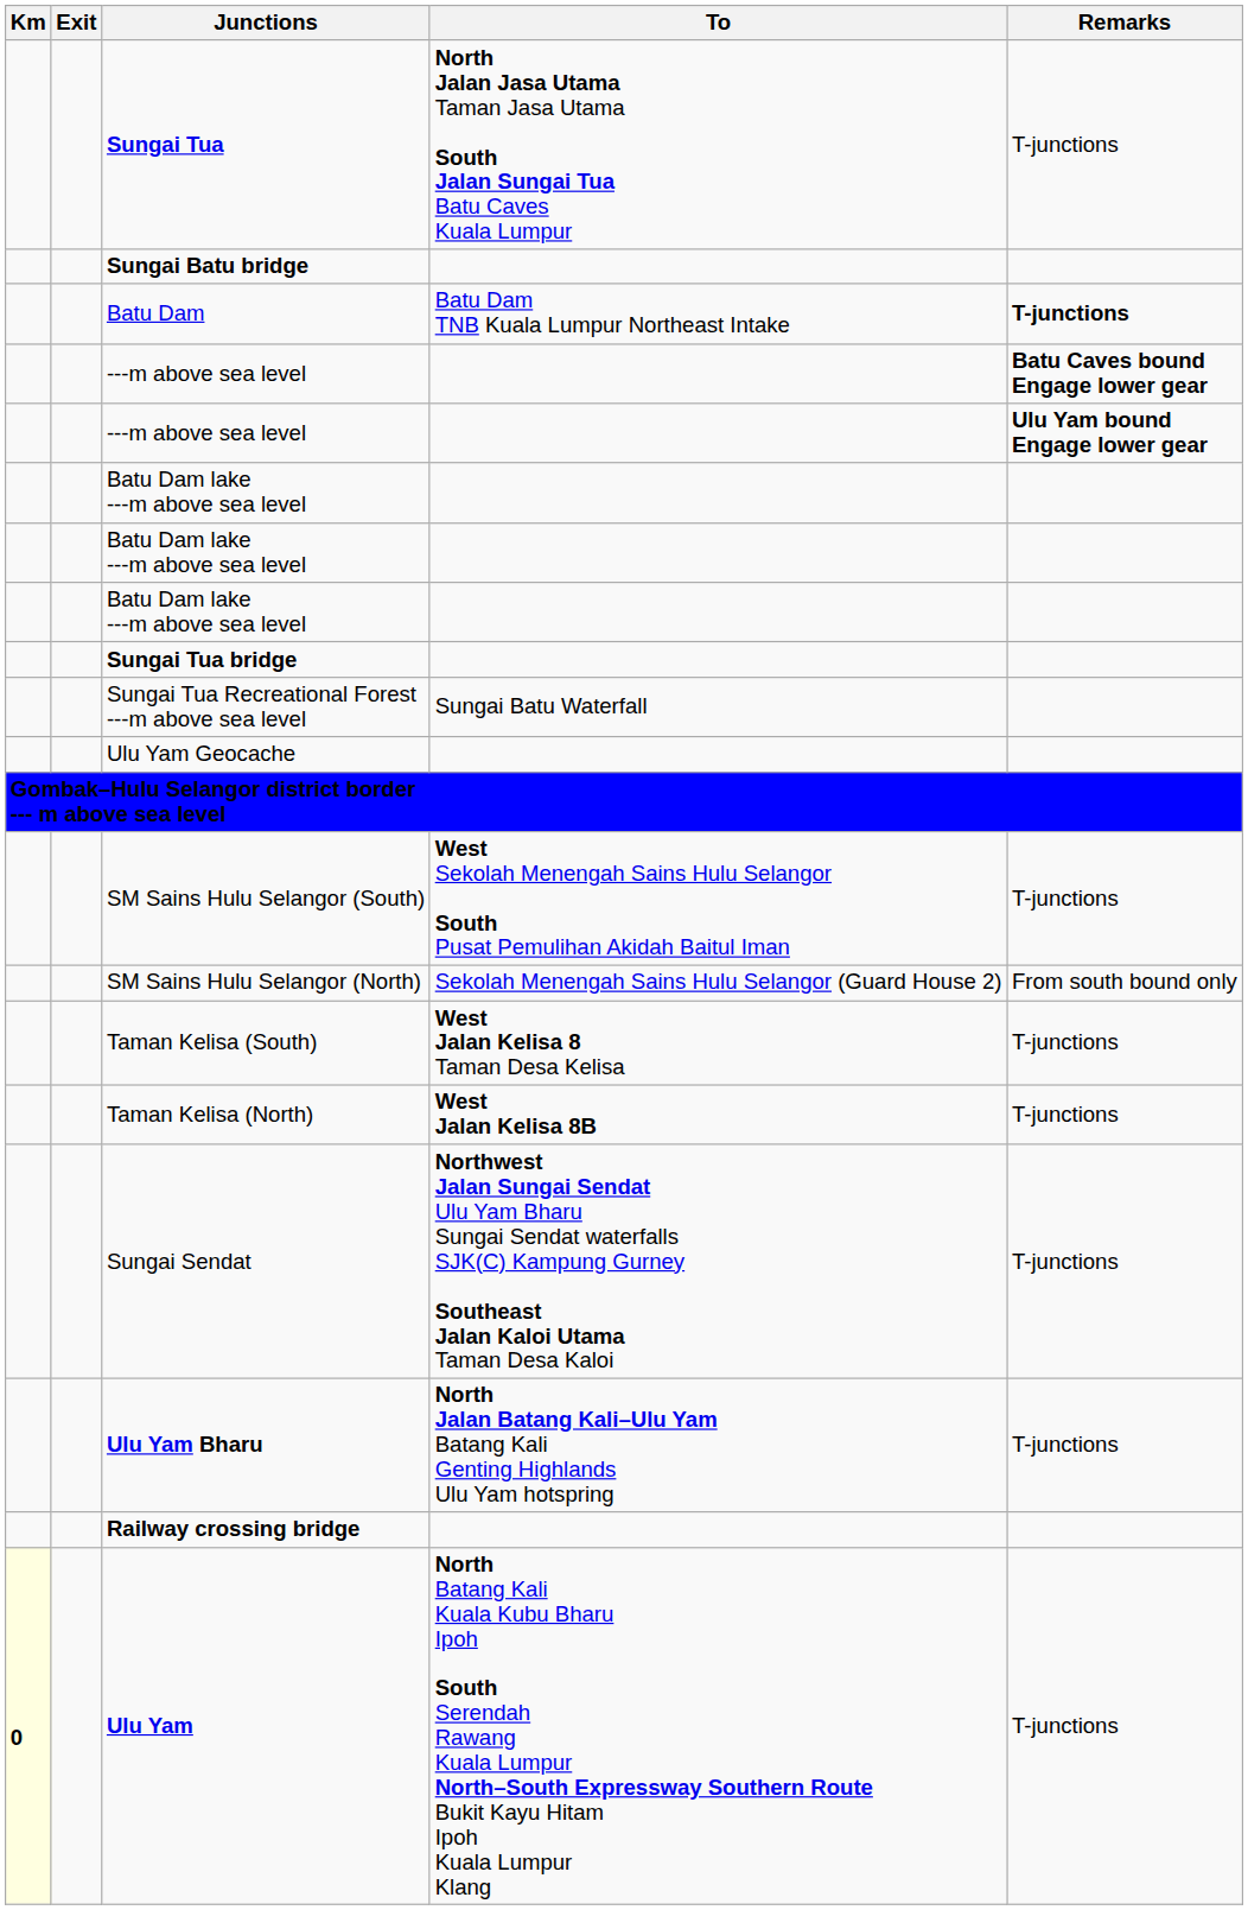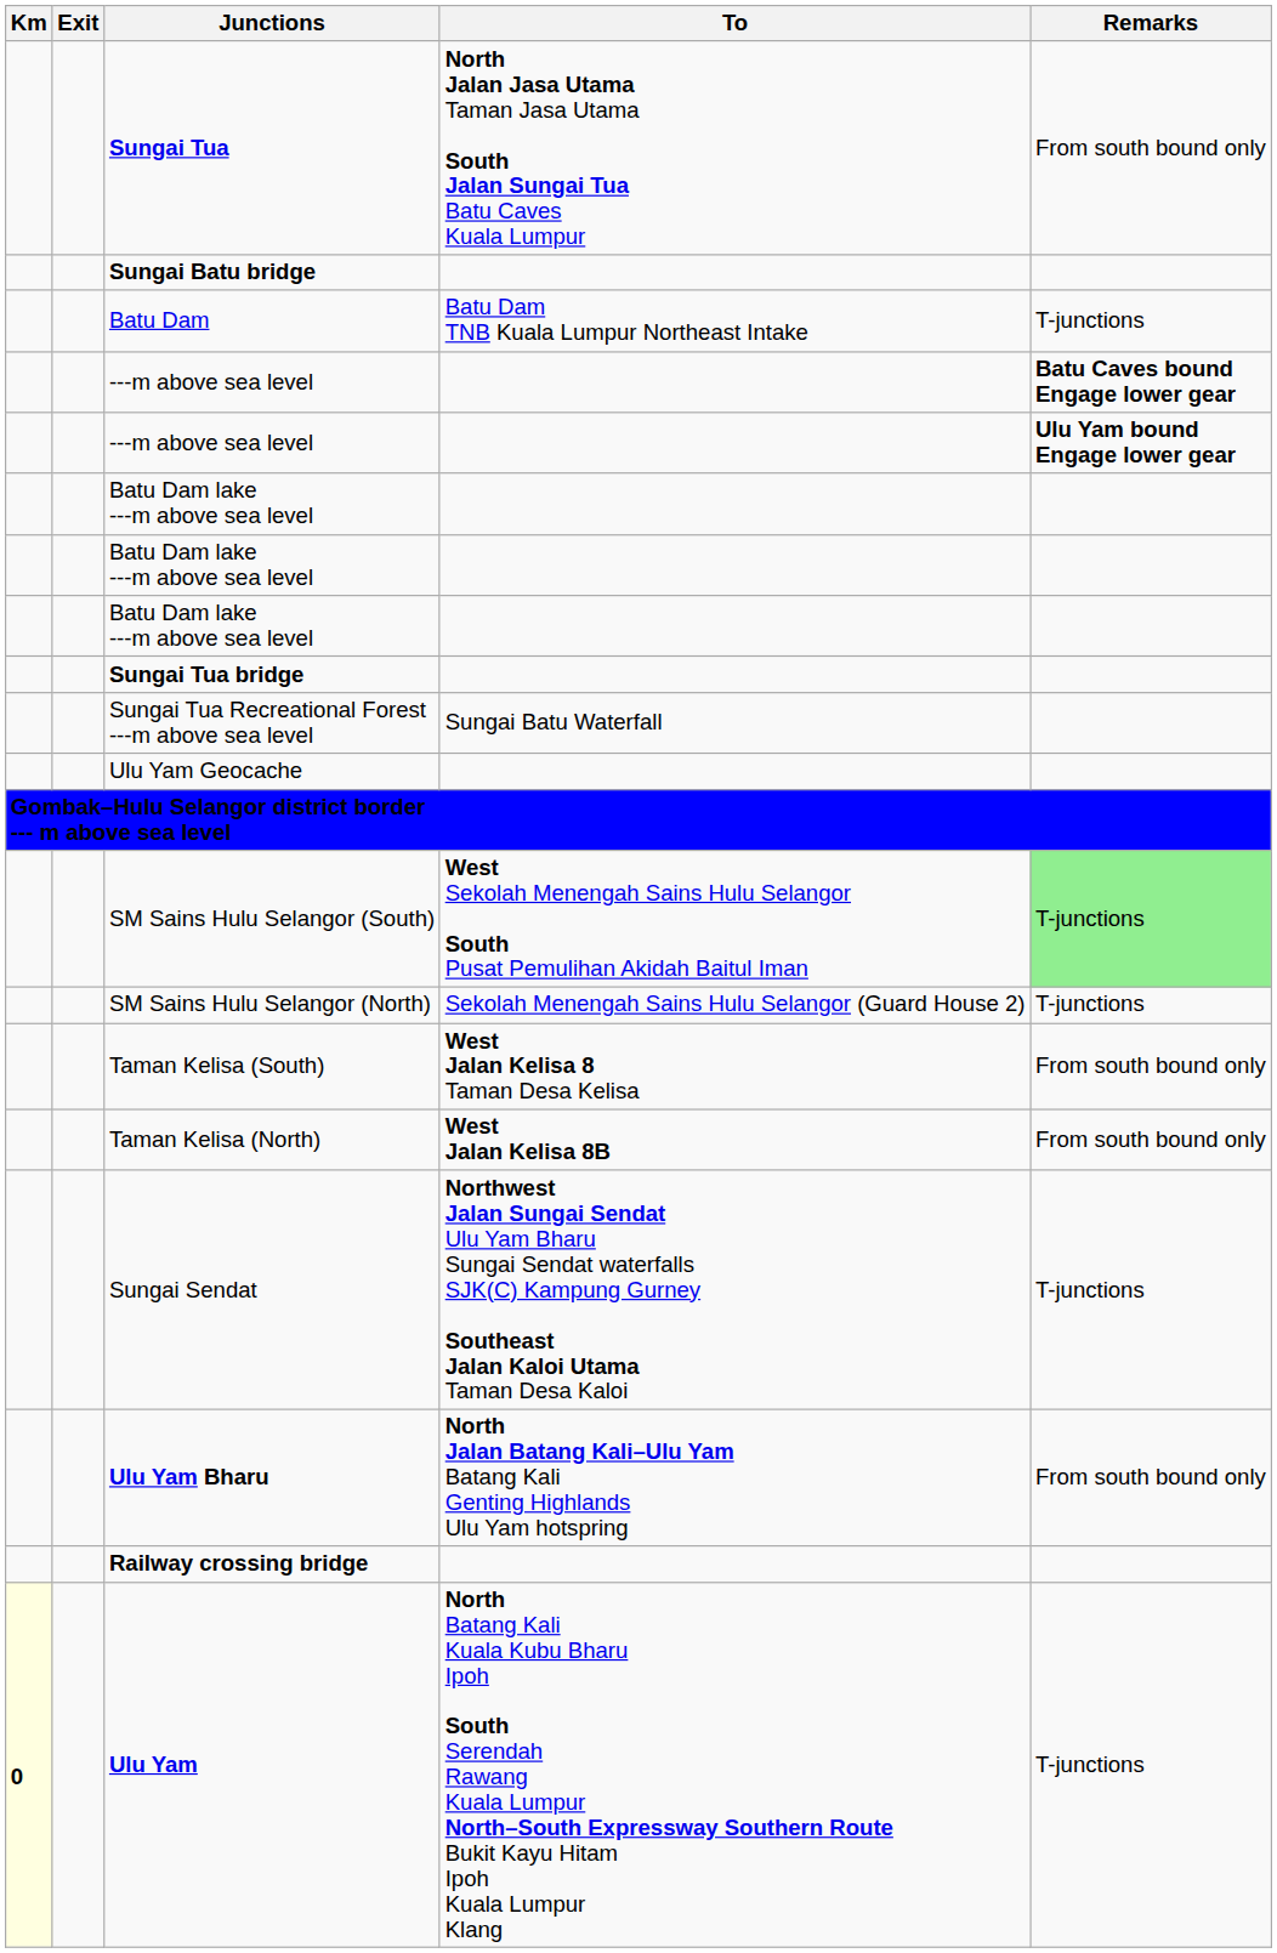Sungai Tua | Remarks: T-junctions -> From south bound only
Batu Dam | Remarks: bold -> normal
SM Sains Hulu Selangor (South) | Remarks: no background -> lightgreen background
SM Sains Hulu Selangor (North) | Remarks: From south bound only -> T-junctions
Taman Kelisa (South) | Remarks: T-junctions -> From south bound only
Taman Kelisa (North) | Remarks: T-junctions -> From south bound only
Ulu Yam Bharu | Remarks: T-junctions -> From south bound only
